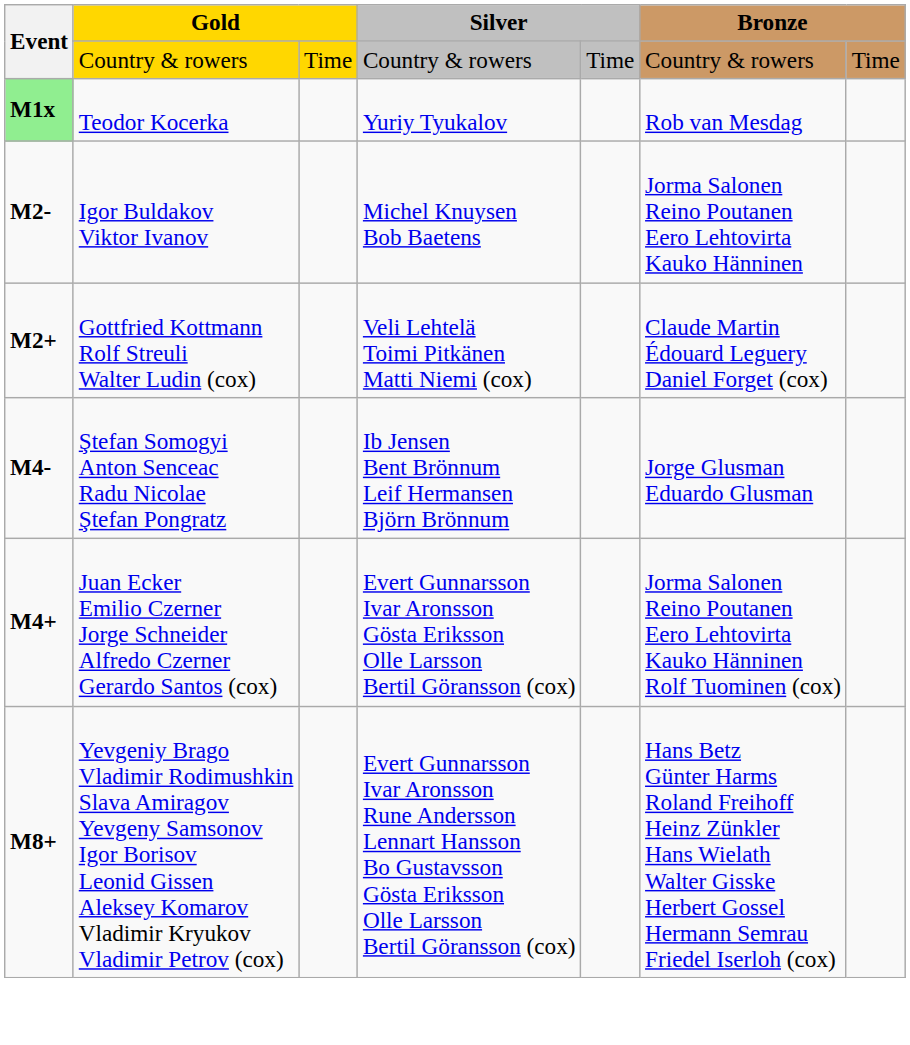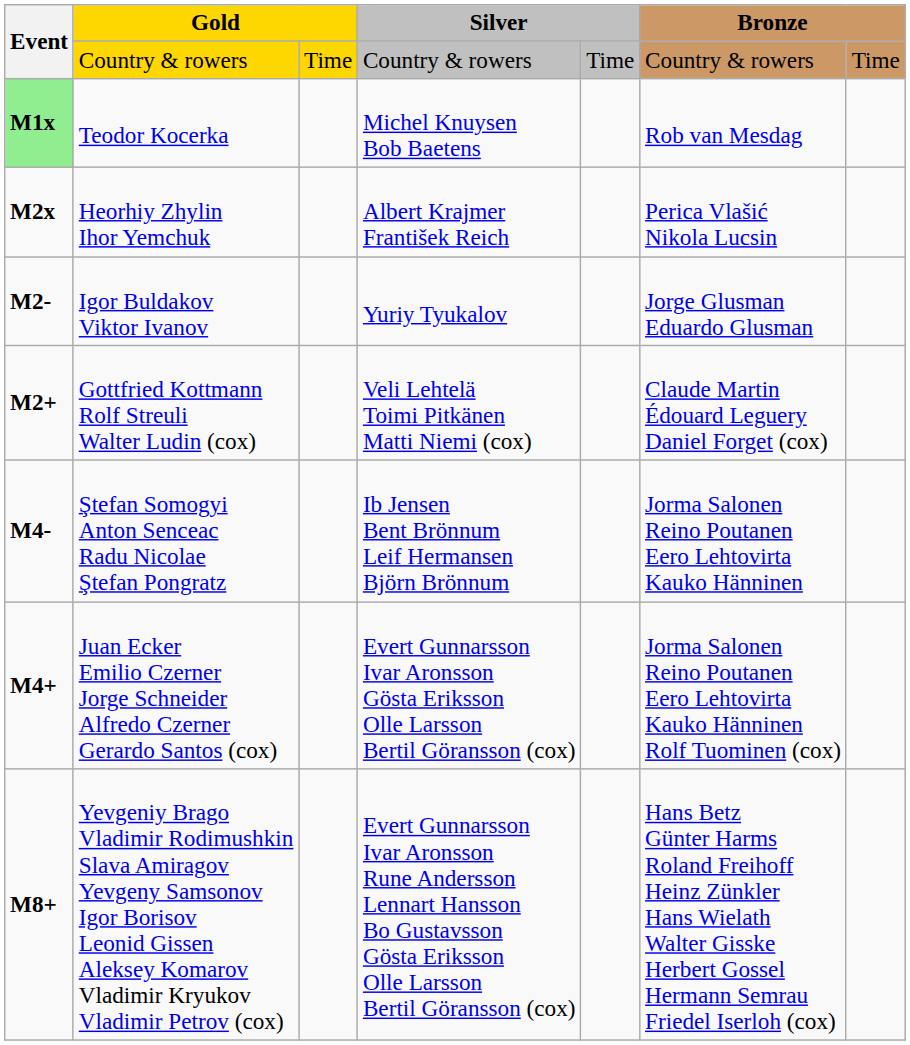Teodor Kocerka | column 4: Yuriy Tyukalov -> Michel Knuysen Bob Baetens
+ row: M2x | Heorhiy Zhylin Ihor Yemchuk | Albert Krajmer František Reich | Perica Vlašić Nikola Lucsin
Igor Buldakov Viktor Ivanov | column 4: Michel Knuysen Bob Baetens -> Yuriy Tyukalov
Igor Buldakov Viktor Ivanov | column 6: Jorma Salonen Reino Poutanen Eero Lehtovirta Kauko Hänninen -> Jorge Glusman Eduardo Glusman
Ştefan Somogyi Anton Senceac Radu Nicolae Ştefan Pongratz | column 6: Jorge Glusman Eduardo Glusman -> Jorma Salonen Reino Poutanen Eero Lehtovirta Kauko Hänninen
